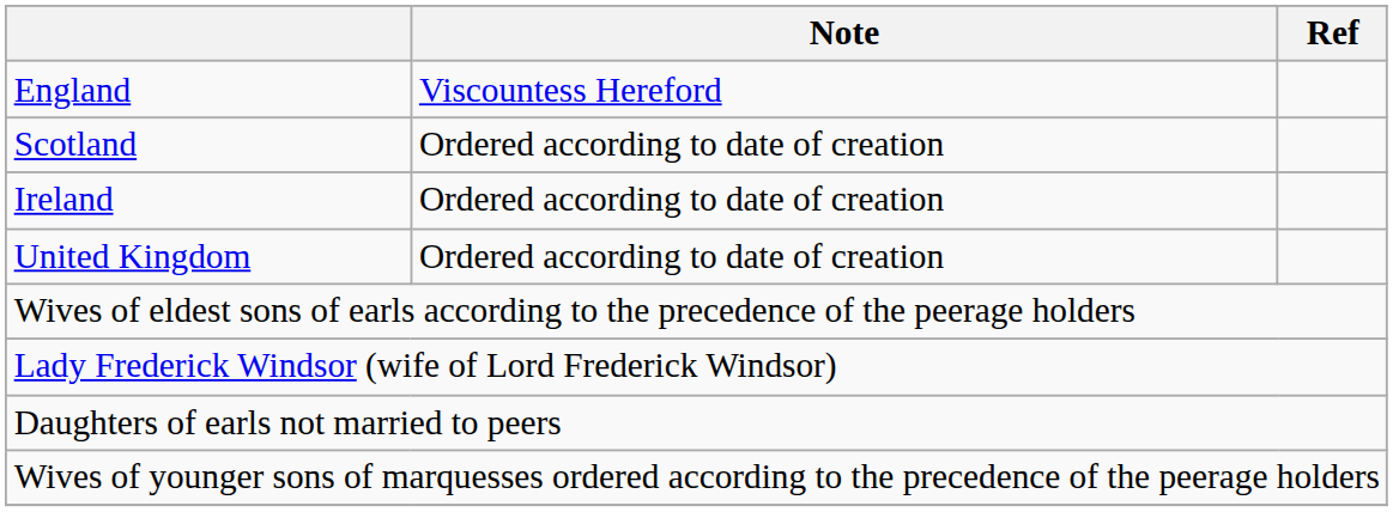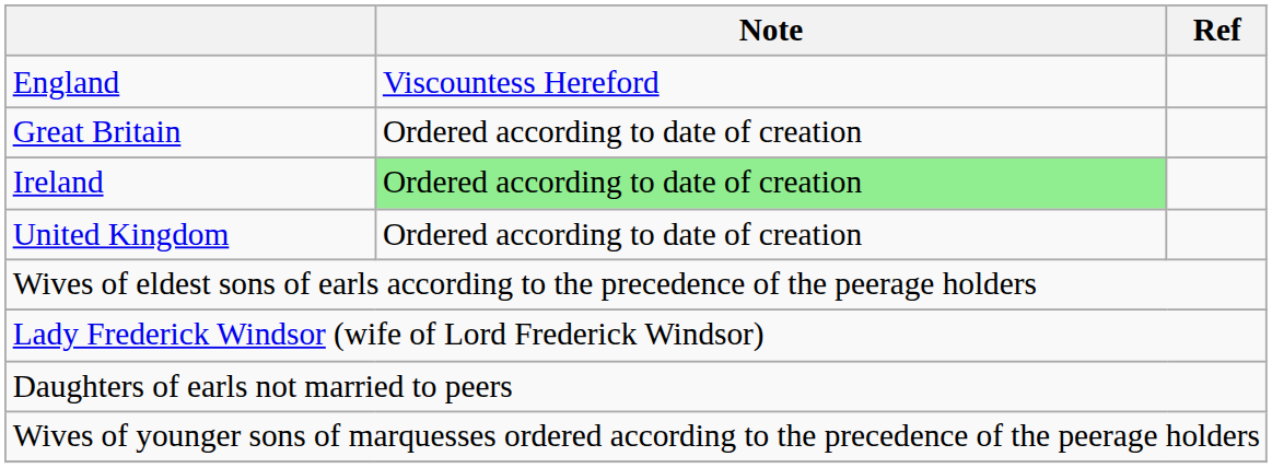- row: Scotland | Ordered according to date of creation
+ row: Great Britain | Ordered according to date of creation
Ireland | Note: no background -> lightgreen background
